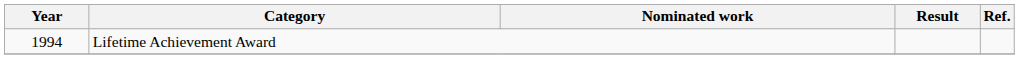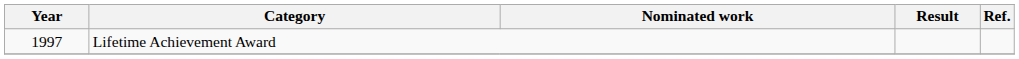Lifetime Achievement Award | Year: 1994 -> 1997
